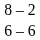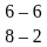rows swapped: 6 – 6 <-> 8 – 2
